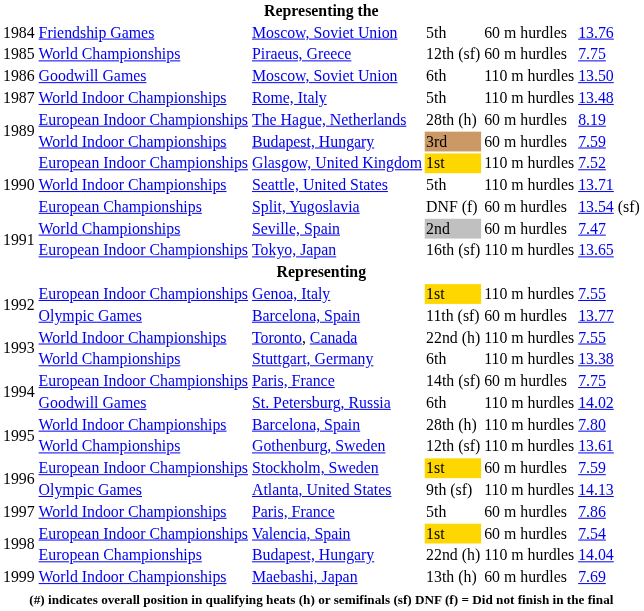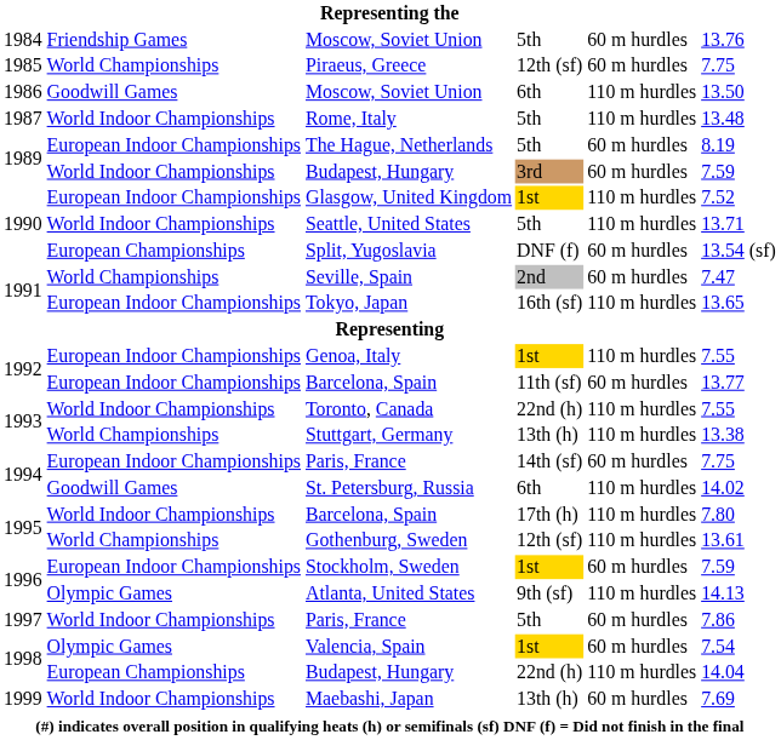The Hague, Netherlands | column 4: 28th (h) -> 5th
1992 / Barcelona, Spain | column 2: Olympic Games -> European Indoor Championships
Stuttgart, Germany | column 4: 6th -> 13th (h)
1995 / Barcelona, Spain | column 4: 28th (h) -> 17th (h)
Valencia, Spain | column 2: European Indoor Championships -> Olympic Games
